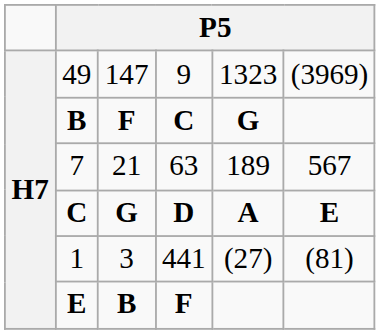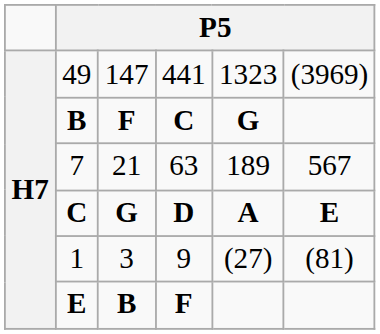49 | column 4: 9 -> 441
1 | column 4: 441 -> 9
